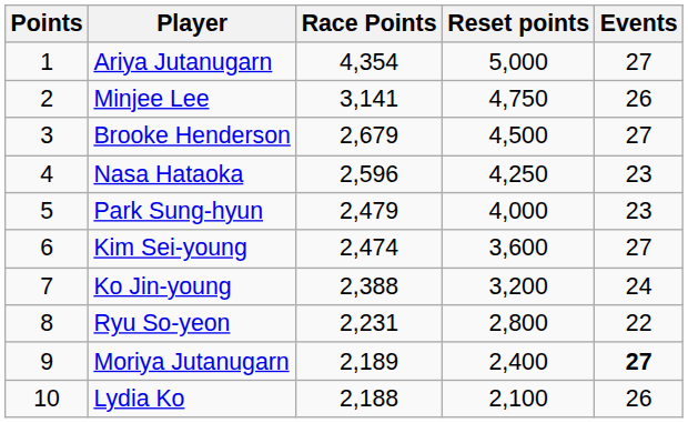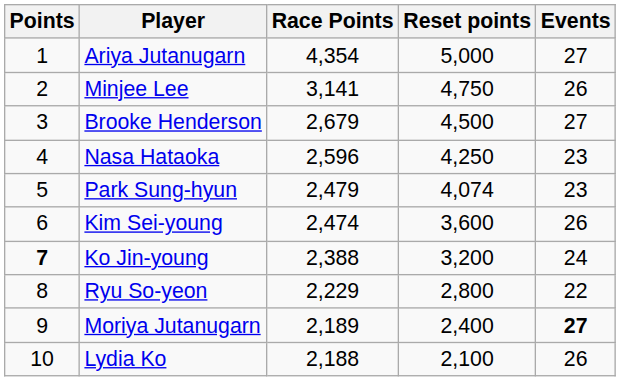Park Sung-hyun | Reset points: 4,000 -> 4,074
Kim Sei-young | Events: 27 -> 26
Ko Jin-young | Points: normal -> bold
Ryu So-yeon | Race Points: 2,231 -> 2,229
